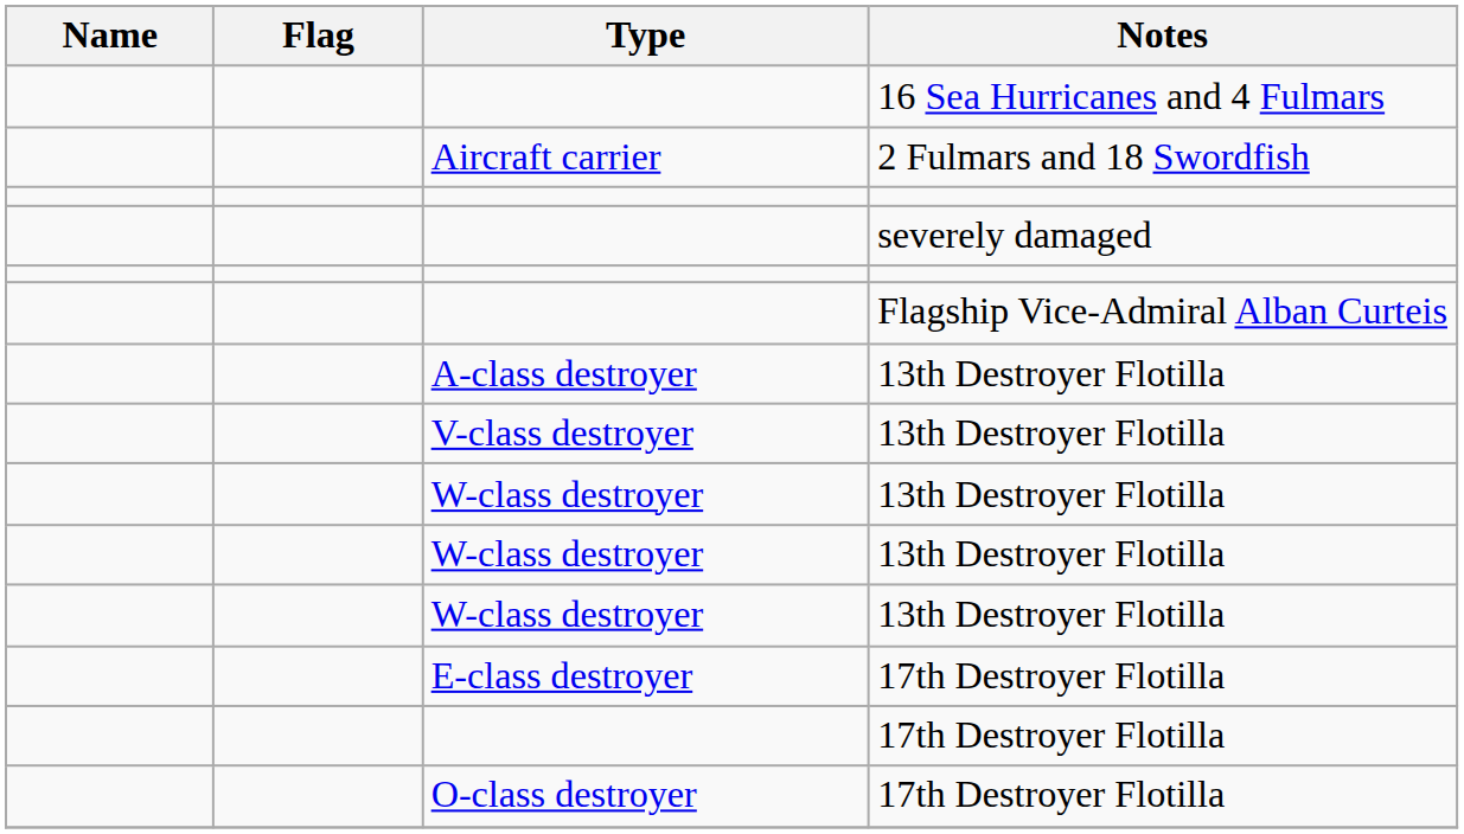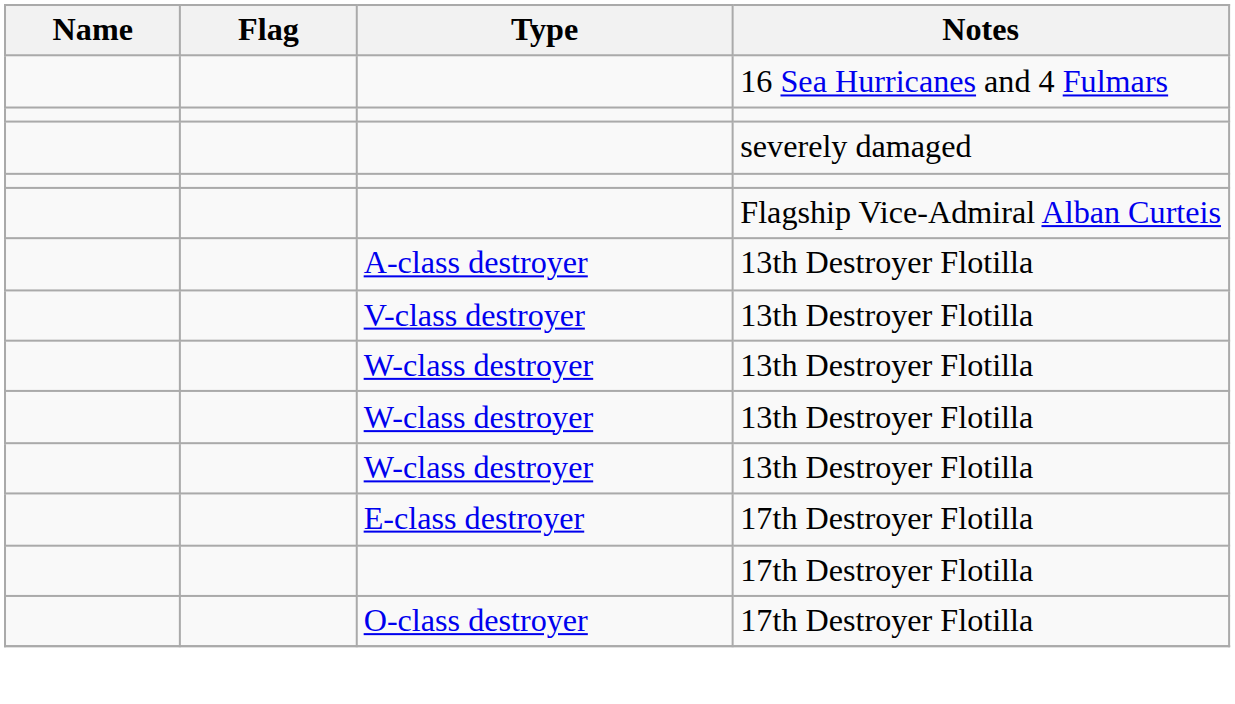- row: Aircraft carrier | 2 Fulmars and 18 Swordfish
